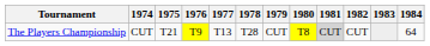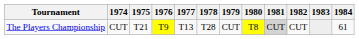The Players Championship | 1984: 64 -> 61
